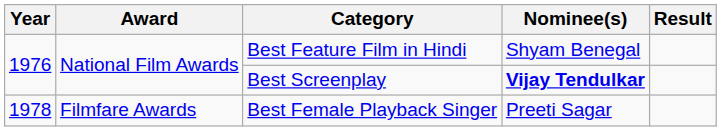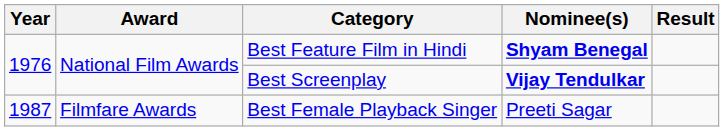Best Feature Film in Hindi | Nominee(s): normal -> bold
Best Female Playback Singer | Year: 1978 -> 1987
